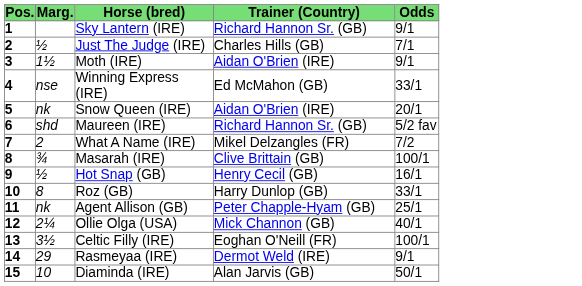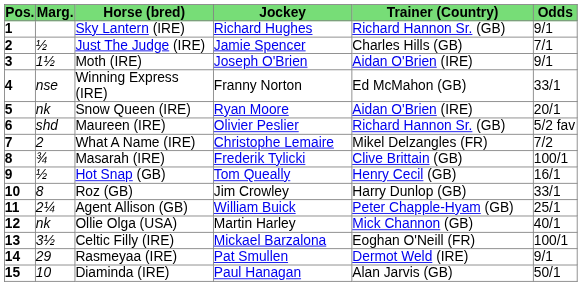+ column: Jockey | Richard Hughes | Jamie Spencer | Joseph O'Brien | Franny Norton | Ryan Moore | Olivier Peslier | Christophe Lemaire | Frederik Tylicki | Tom Queally | Jim Crowley | William Buick | Martin Harley | Mickael Barzalona | Pat Smullen | Paul Hanagan
Agent Allison (GB) | Marg.: nk -> 2¼
Ollie Olga (USA) | Marg.: 2¼ -> nk
